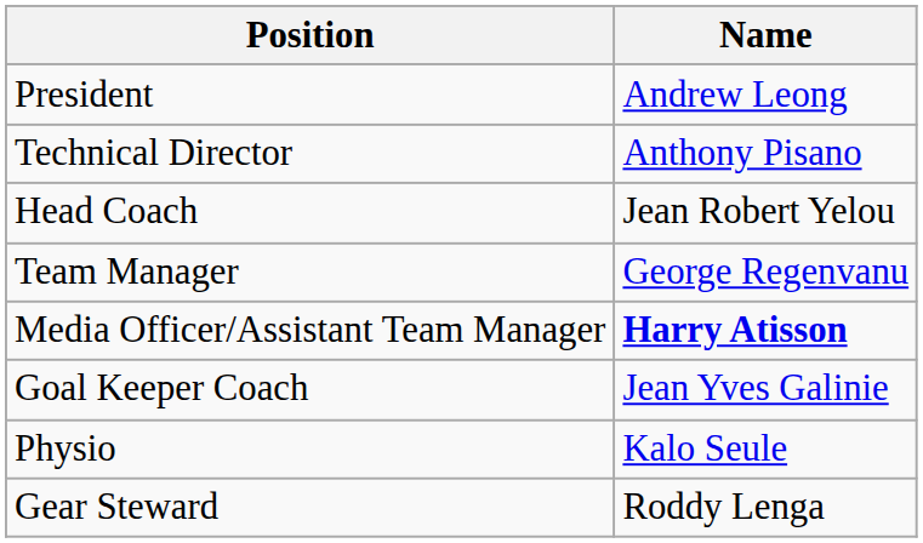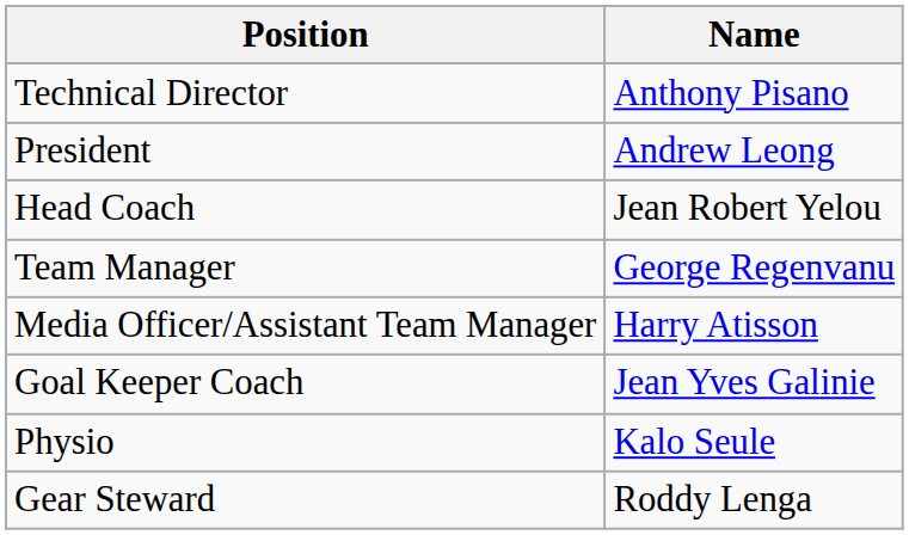rows swapped: President <-> Technical Director
Media Officer/Assistant Team Manager | Name: bold -> normal
